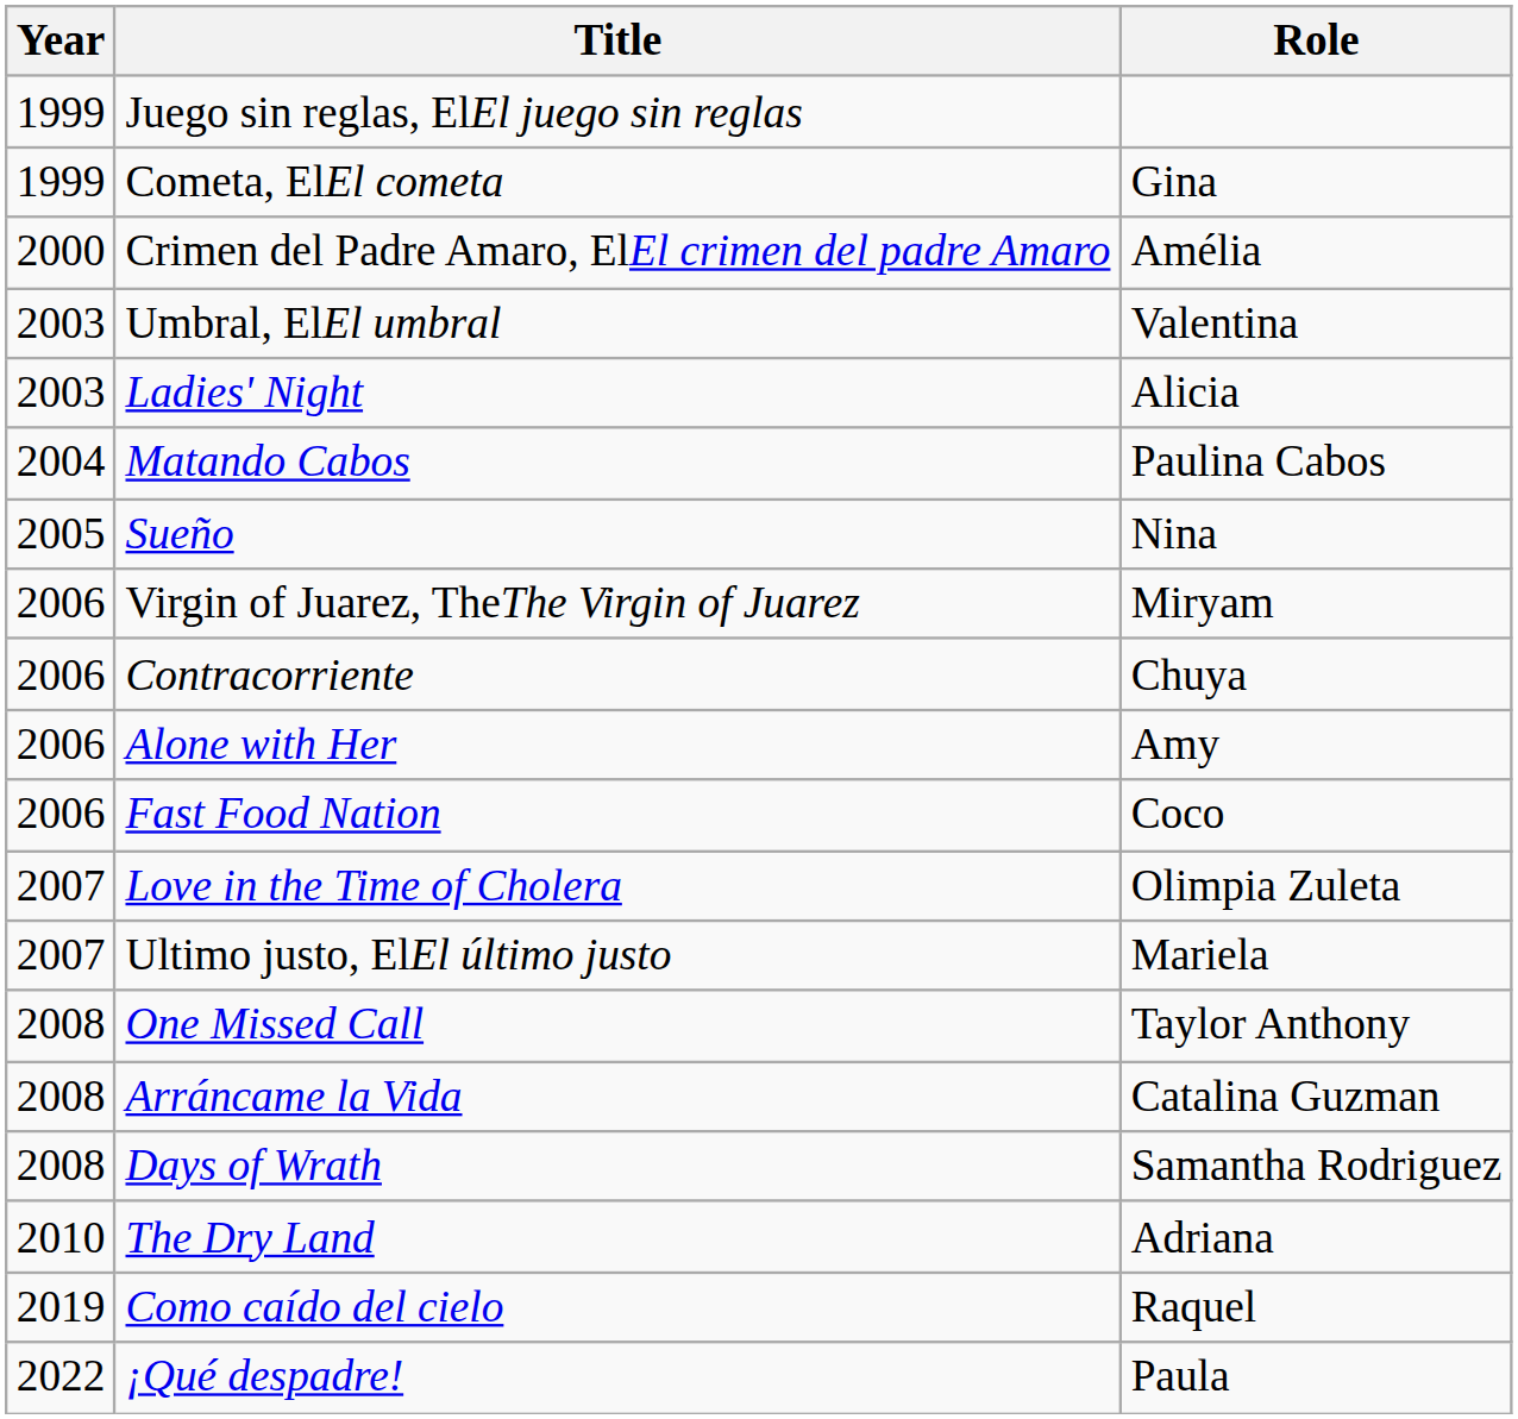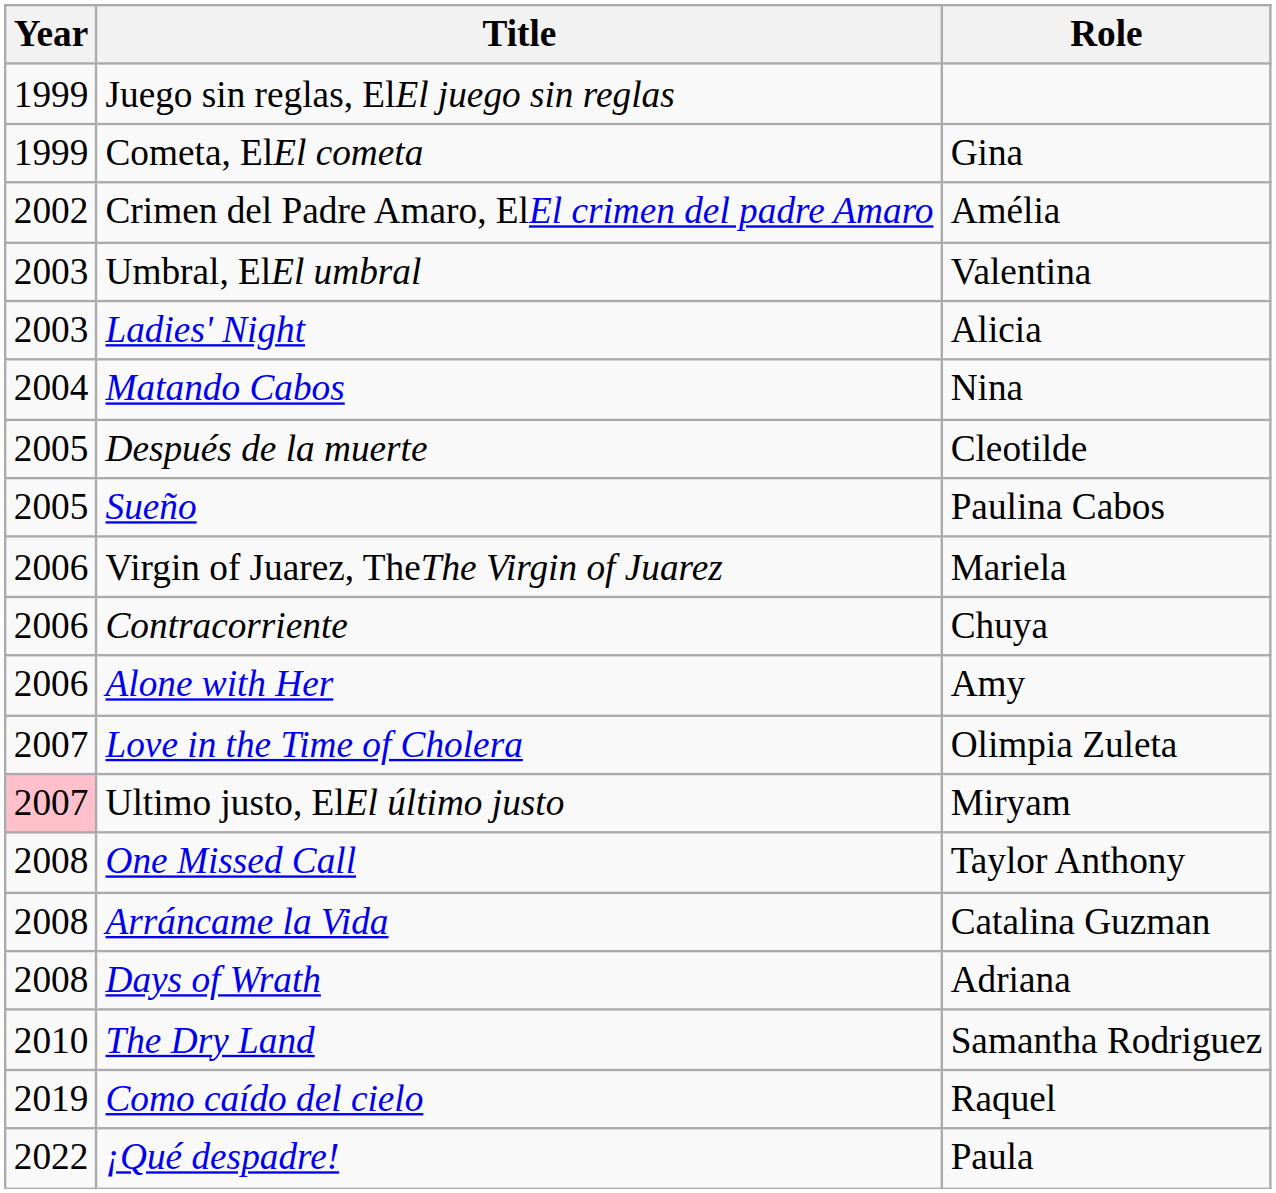Crimen del Padre Amaro, ElEl crimen del padre Amaro | Year: 2000 -> 2002
Matando Cabos | Role: Paulina Cabos -> Nina
+ row: 2005 | Después de la muerte | Cleotilde
Sueño | Role: Nina -> Paulina Cabos
Virgin of Juarez, TheThe Virgin of Juarez | Role: Miryam -> Mariela
- row: 2006 | Fast Food Nation | Coco
Ultimo justo, ElEl último justo | Year: no background -> pink background
Ultimo justo, ElEl último justo | Role: Mariela -> Miryam
Days of Wrath | Role: Samantha Rodriguez -> Adriana
The Dry Land | Role: Adriana -> Samantha Rodriguez
